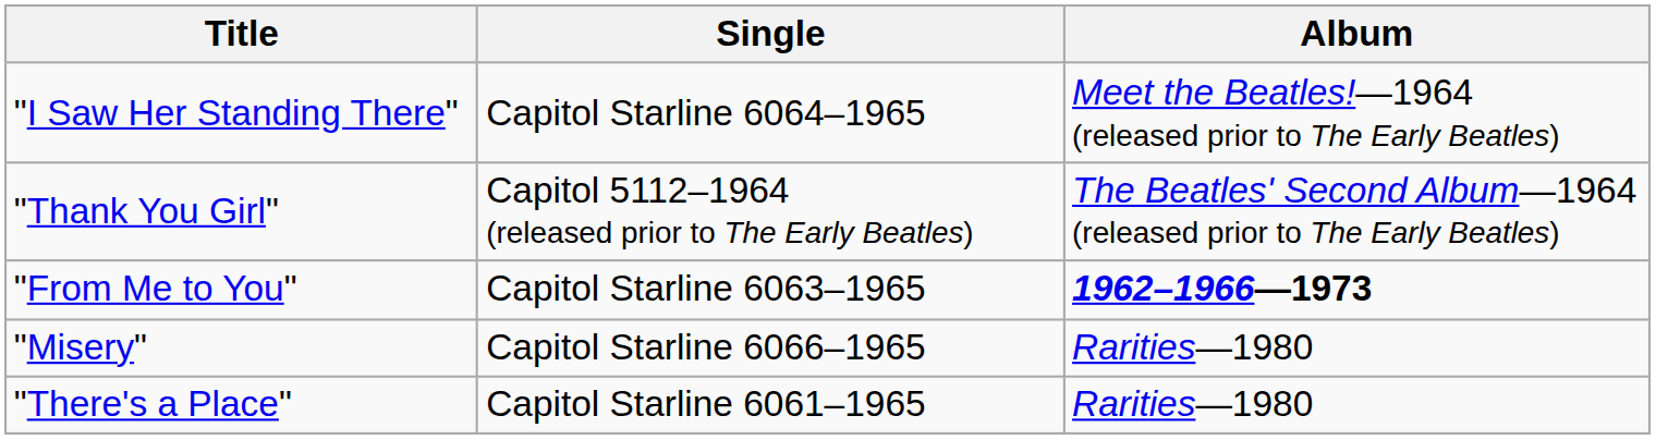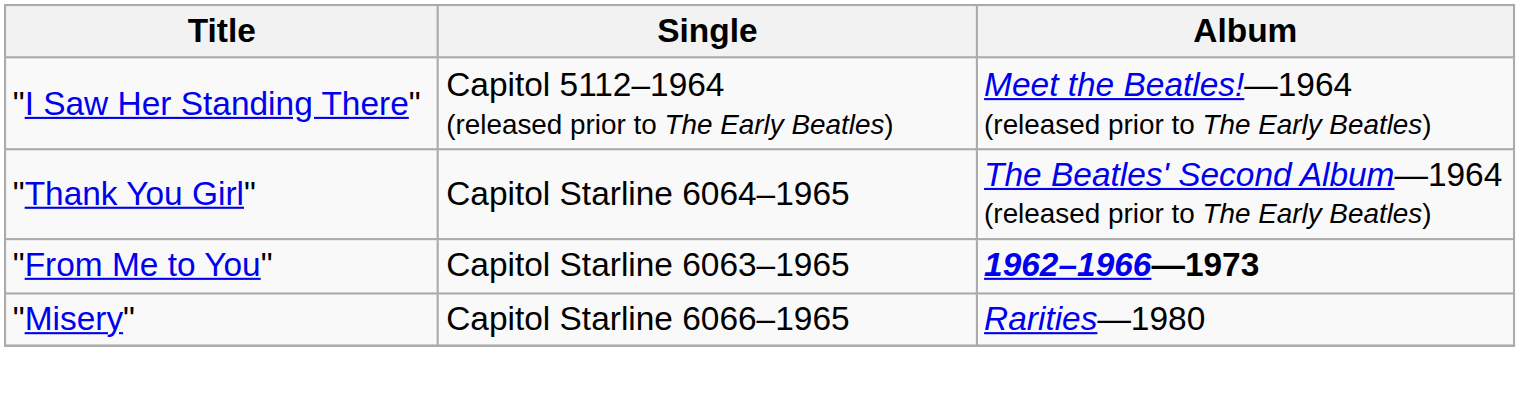"I Saw Her Standing There" | Single: Capitol Starline 6064–1965 -> Capitol 5112–1964 (released prior to The Early Beatles)
"Thank You Girl" | Single: Capitol 5112–1964 (released prior to The Early Beatles) -> Capitol Starline 6064–1965
- row: "There's a Place" | Capitol Starline 6061–1965 | Rarities—1980
